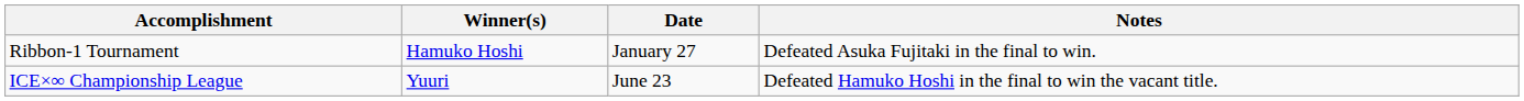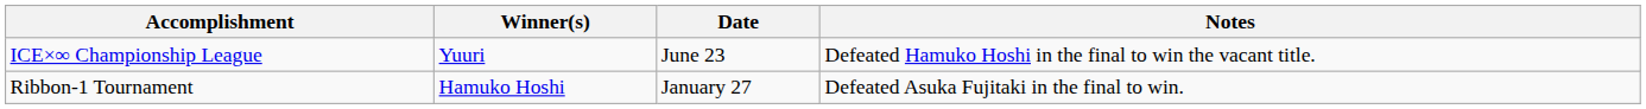rows swapped: Ribbon-1 Tournament <-> ICE×∞ Championship League
